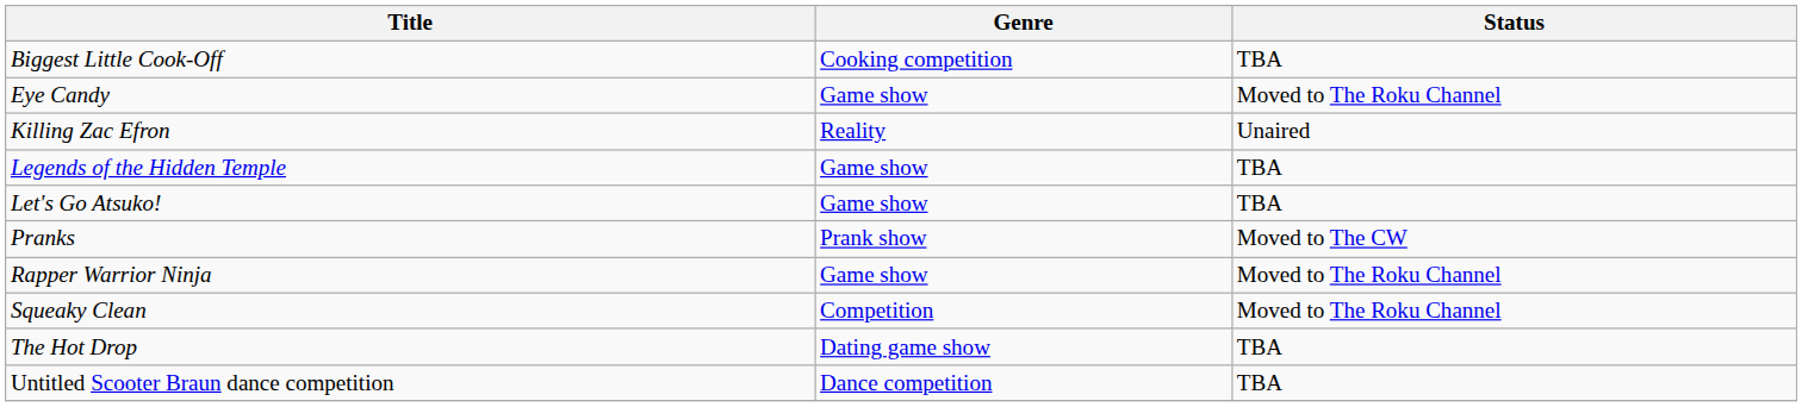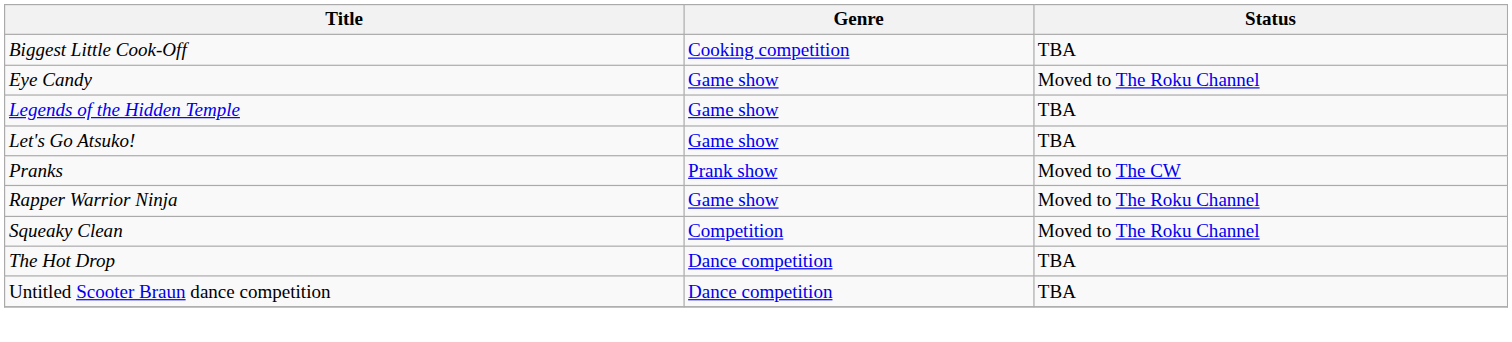- row: Killing Zac Efron | Reality | Unaired
The Hot Drop | Genre: Dating game show -> Dance competition
